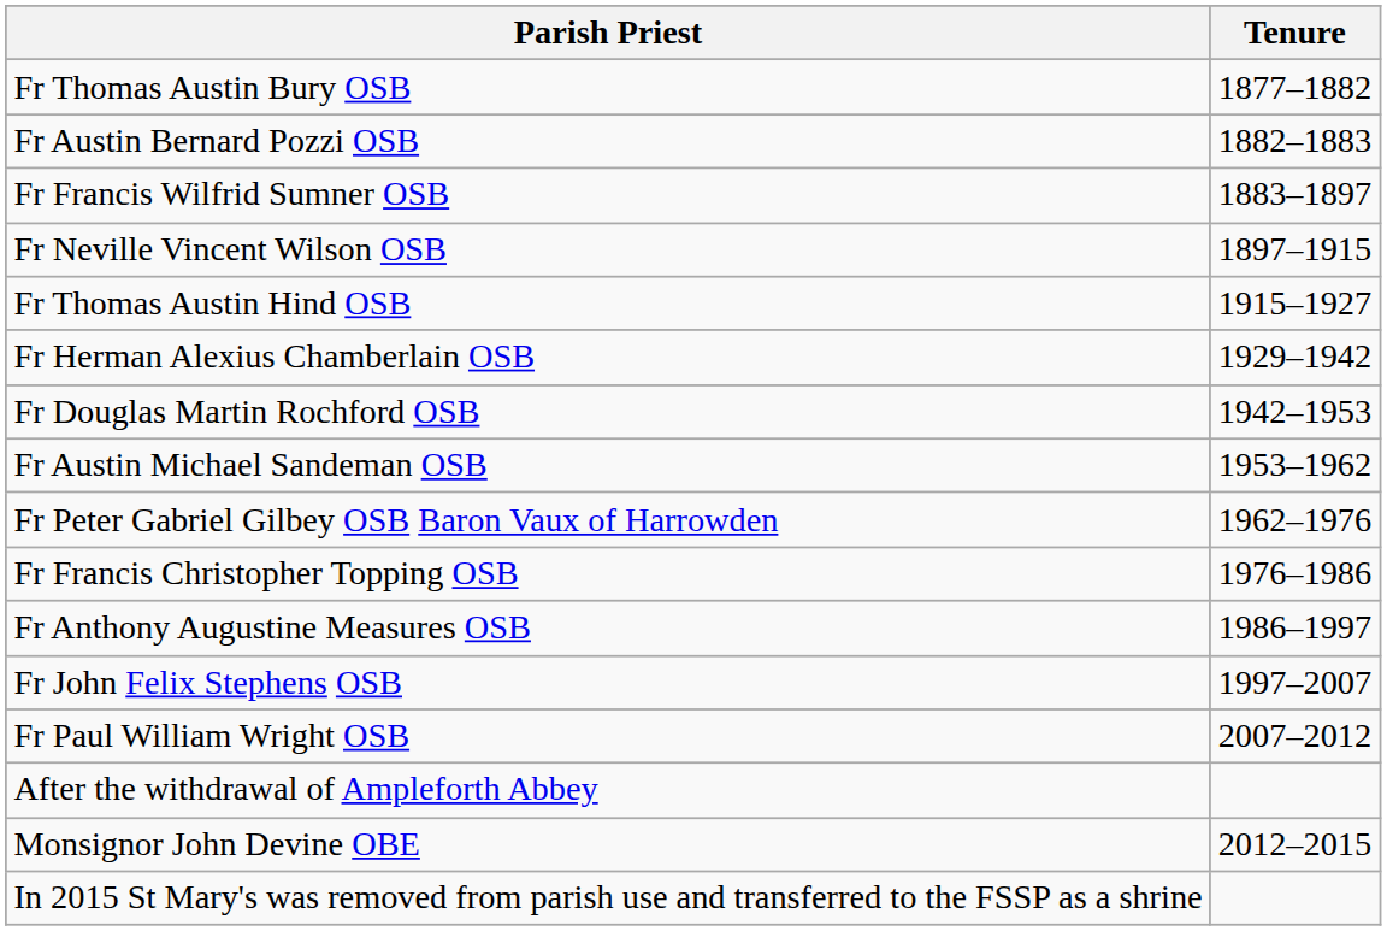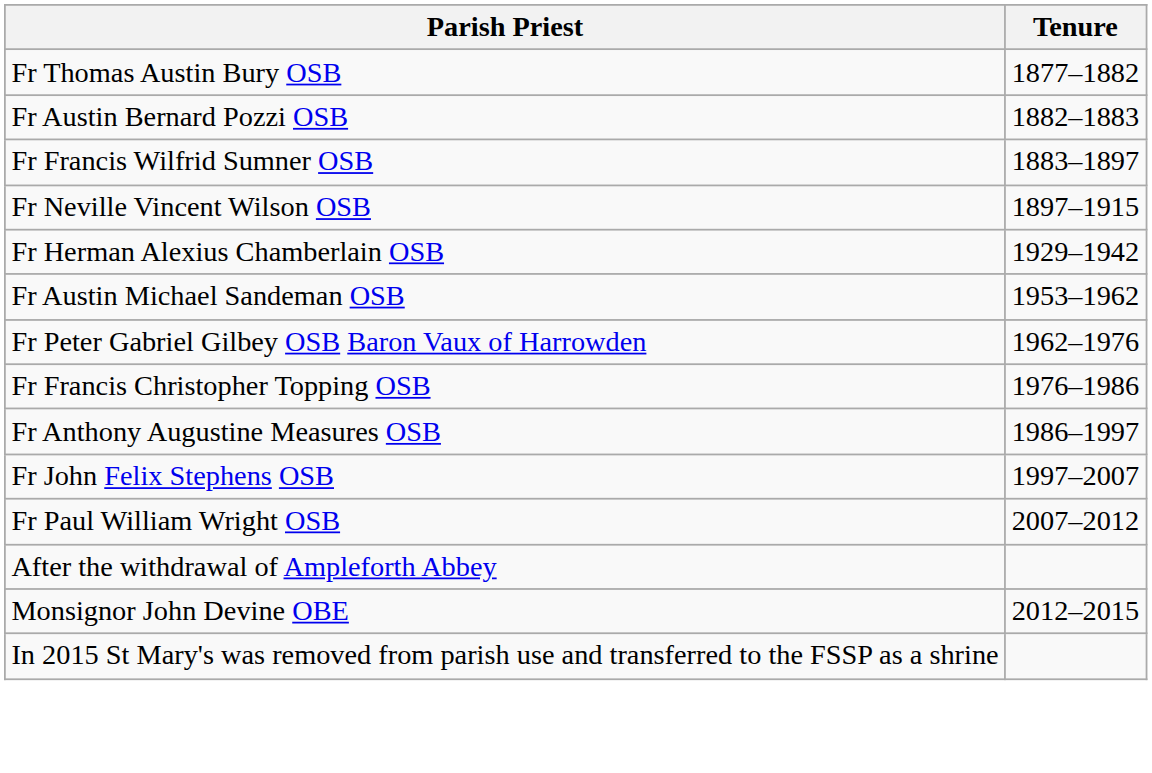- row: Fr Thomas Austin Hind OSB | 1915–1927
- row: Fr Douglas Martin Rochford OSB | 1942–1953
